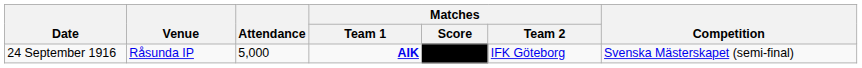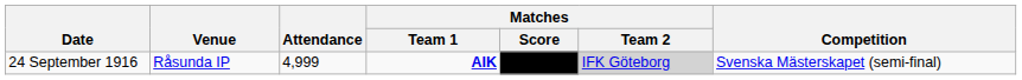24 September 1916 | Attendance: 5,000 -> 4,999
24 September 1916 | Matches / Team 2: no background -> lightgrey background
